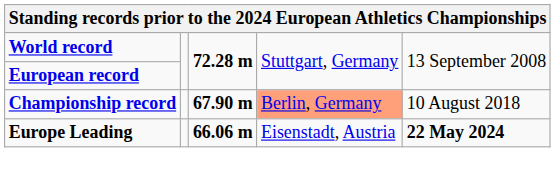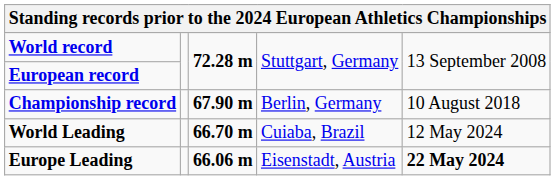Championship record | column 4: lightsalmon background -> no background
+ row: World Leading | 66.70 m | Cuiaba, Brazil | 12 May 2024
